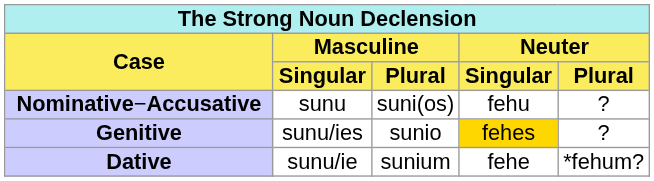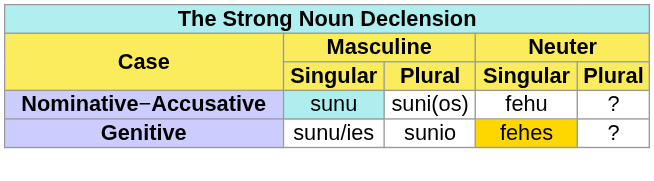Nominative−Accusative | column 2: no background -> paleturquoise background
- row: Dative | sunu/ie | sunium | fehe | *fehum?
